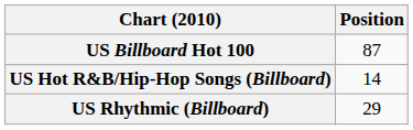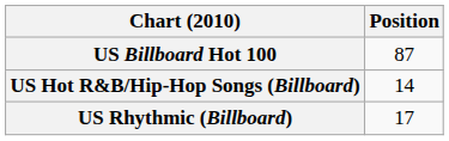US Rhythmic (Billboard) | Position: 29 -> 17
